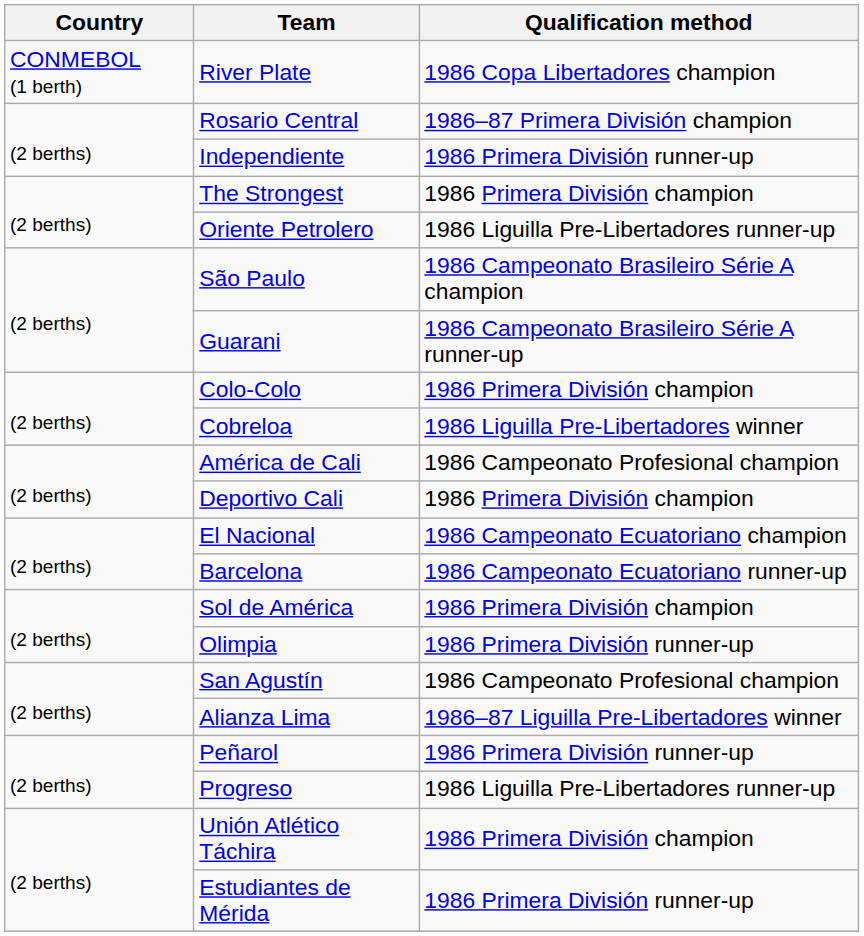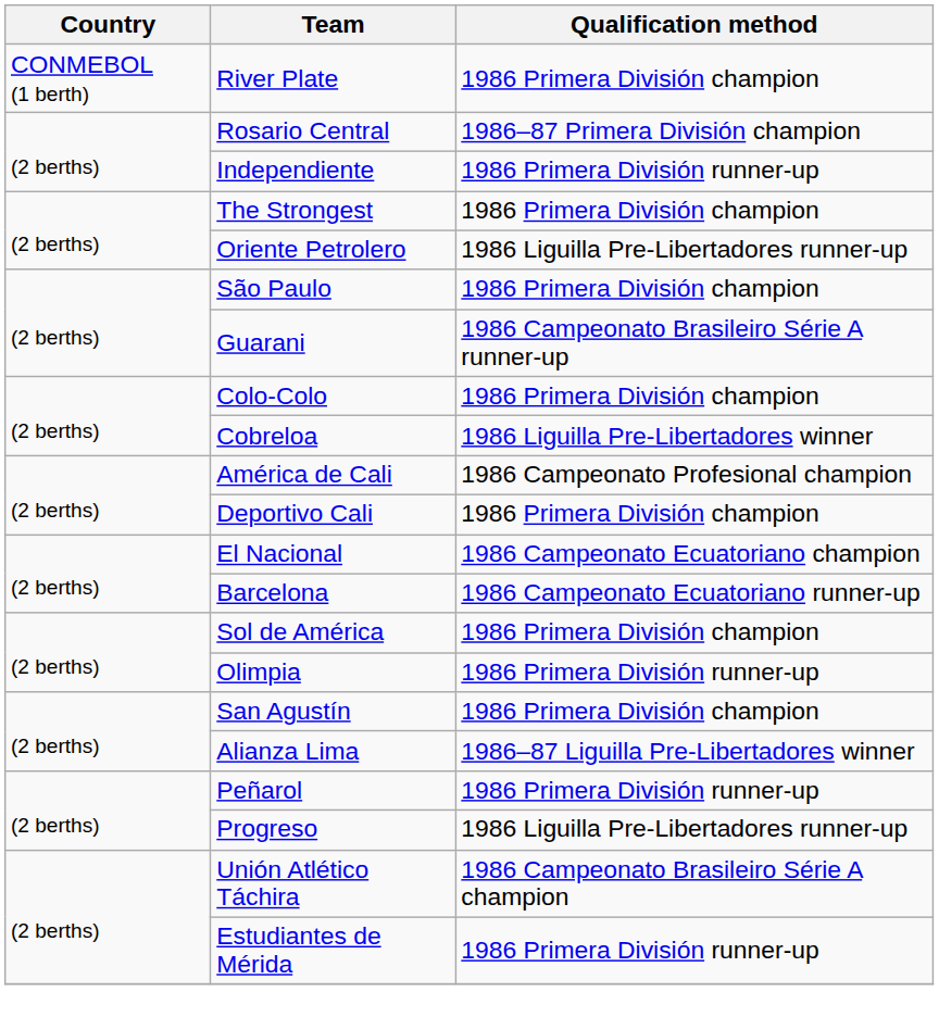River Plate | Qualification method: 1986 Copa Libertadores champion -> 1986 Primera División champion
São Paulo | Qualification method: 1986 Campeonato Brasileiro Série A champion -> 1986 Primera División champion
San Agustín | Qualification method: 1986 Campeonato Profesional champion -> 1986 Primera División champion
Unión Atlético Táchira | Qualification method: 1986 Primera División champion -> 1986 Campeonato Brasileiro Série A champion
